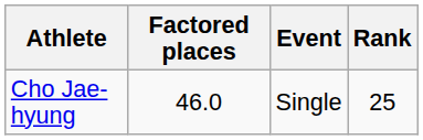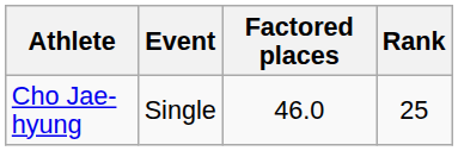columns swapped: Event <-> Factored places
